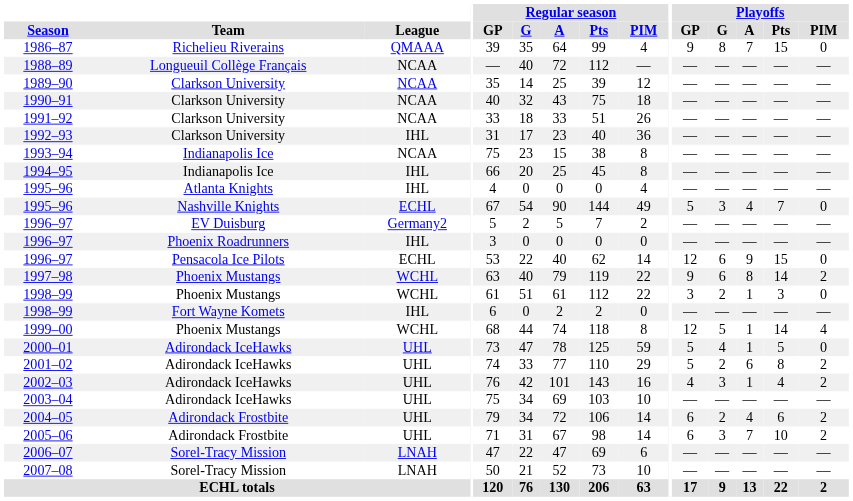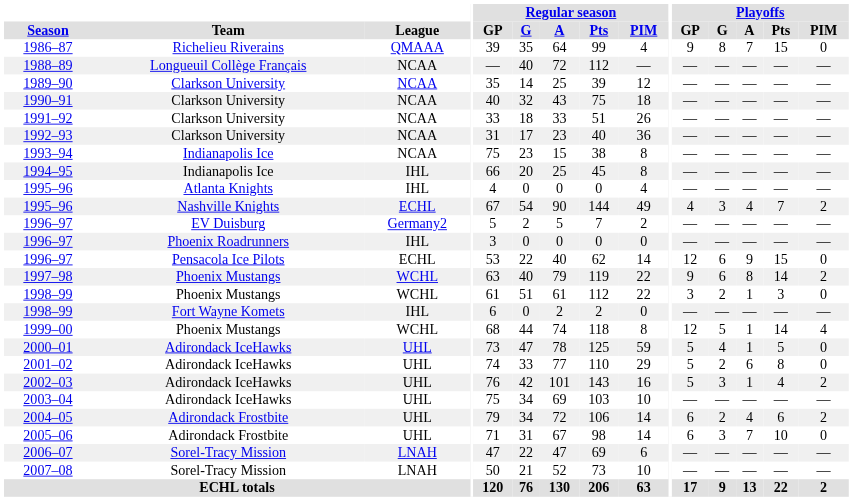1992–93 | League: IHL -> NCAA
1995–96 / Nashville Knights | Playoffs / GP: 5 -> 4
1995–96 / Nashville Knights | Playoffs / PIM: 0 -> 2
2001–02 | Playoffs / PIM: 2 -> 0
2002–03 | Playoffs / GP: 4 -> 5
2005–06 | Playoffs / PIM: 2 -> 0
